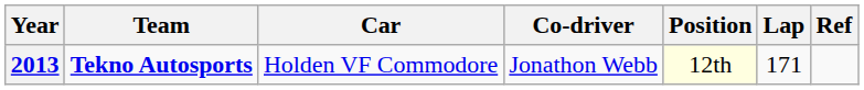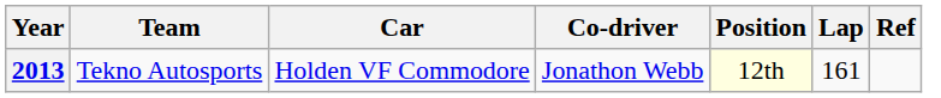2013 | Team: bold -> normal
2013 | Lap: 171 -> 161
